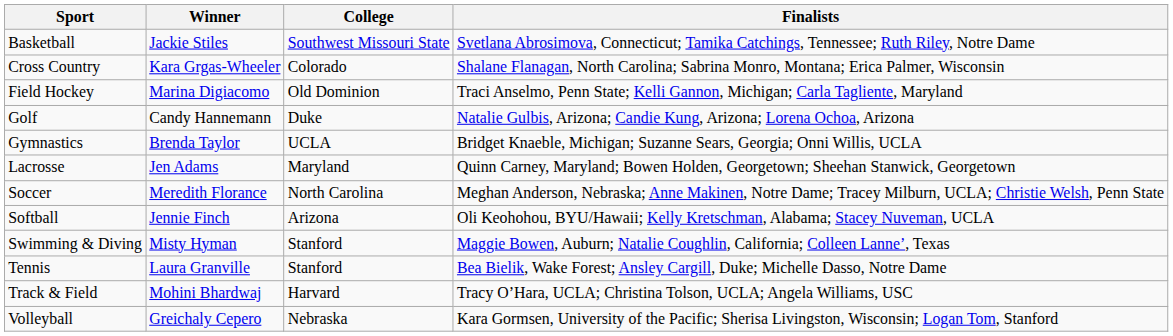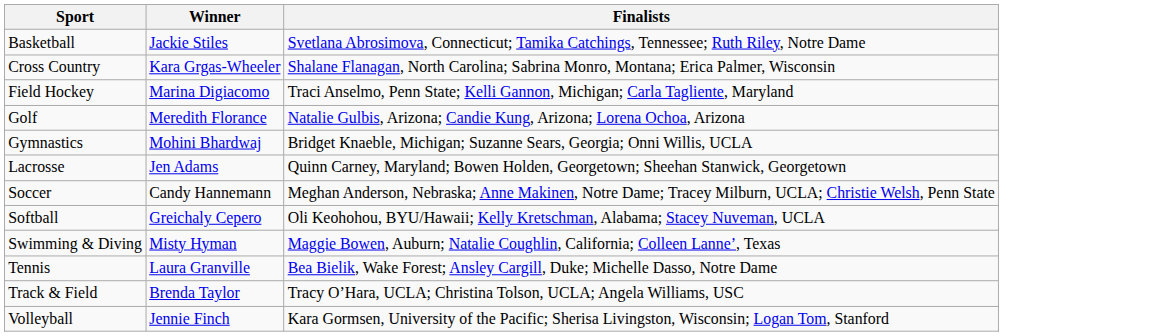- column: College | Southwest Missouri State | Colorado | Old Dominion | Duke | UCLA | Maryland | North Carolina | Arizona | Stanford | Stanford | Harvard | Nebraska
Golf | Winner: Candy Hannemann -> Meredith Florance
Gymnastics | Winner: Brenda Taylor -> Mohini Bhardwaj
Soccer | Winner: Meredith Florance -> Candy Hannemann
Softball | Winner: Jennie Finch -> Greichaly Cepero
Track & Field | Winner: Mohini Bhardwaj -> Brenda Taylor
Volleyball | Winner: Greichaly Cepero -> Jennie Finch
